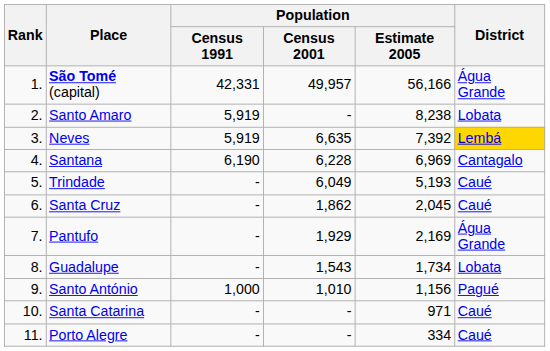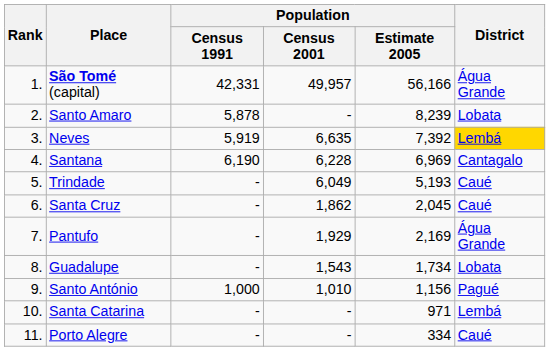Santo Amaro | Population / Census 1991: 5,919 -> 5,878
Santo Amaro | Population / Estimate 2005: 8,238 -> 8,239
Santa Catarina | District: Caué -> Lembá
